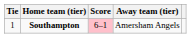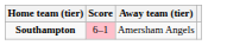- column: Tie | 1
